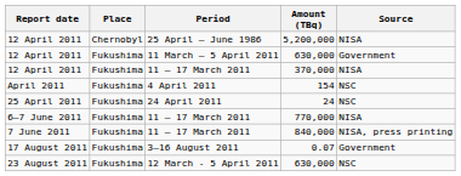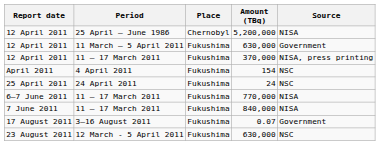columns swapped: Place <-> Period
370,000 | Source: NISA -> NISA, press printing
840,000 | Source: NISA, press printing -> NISA
